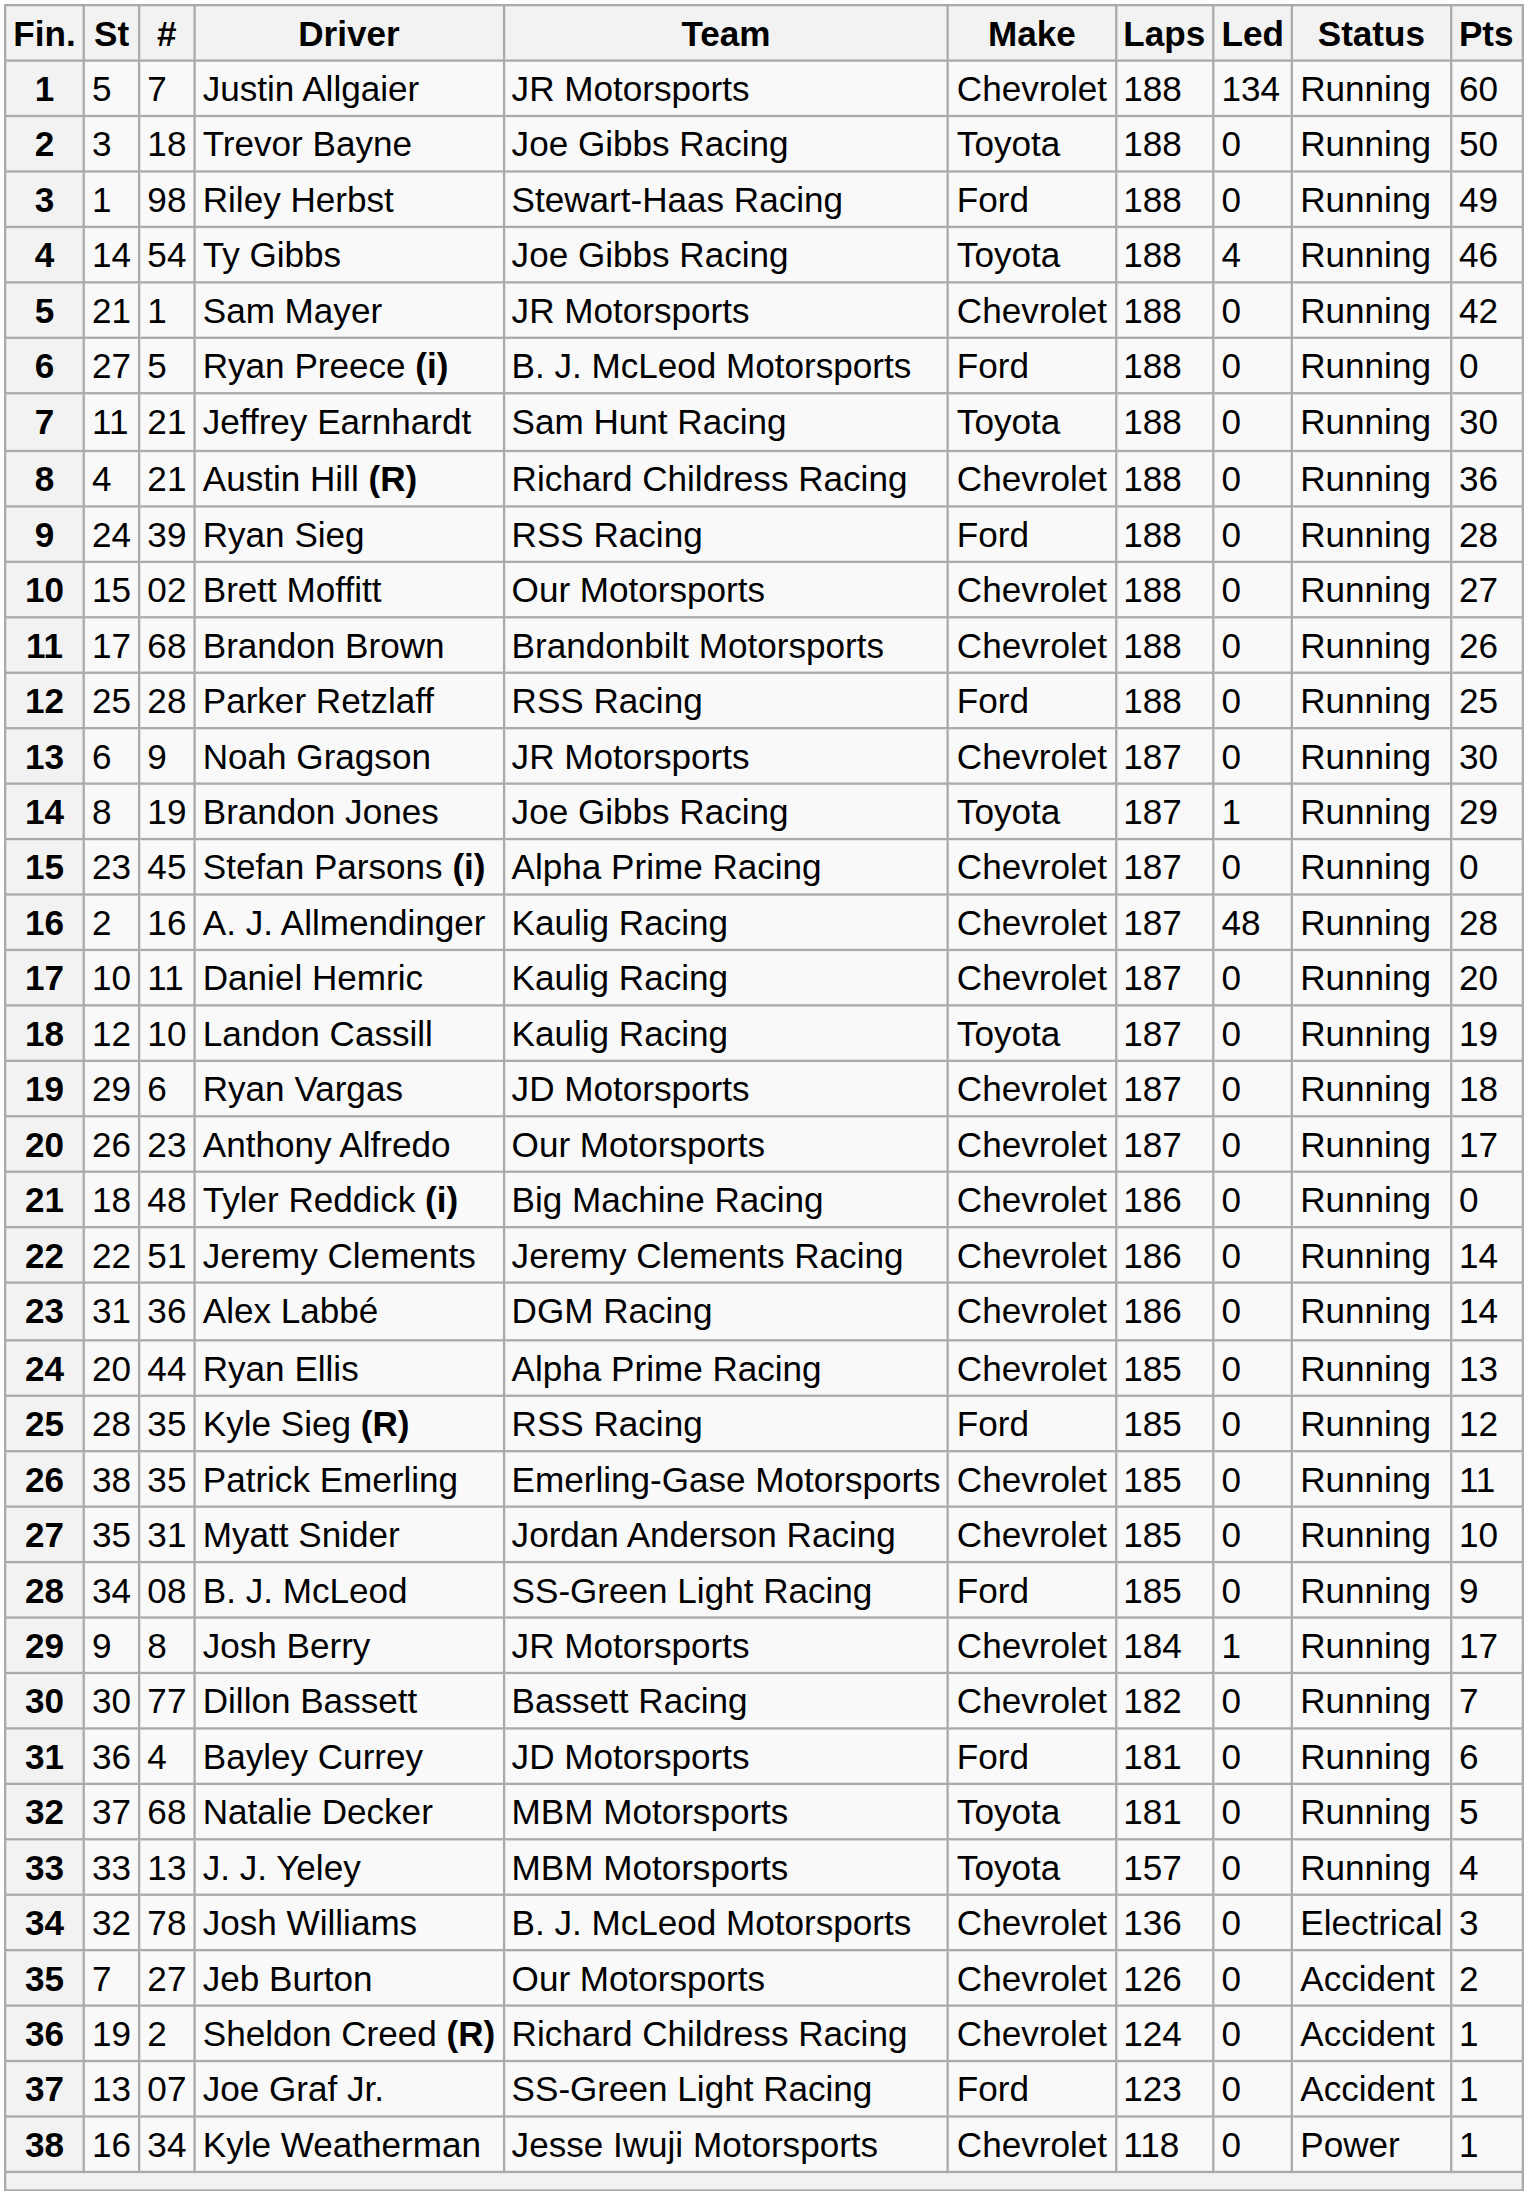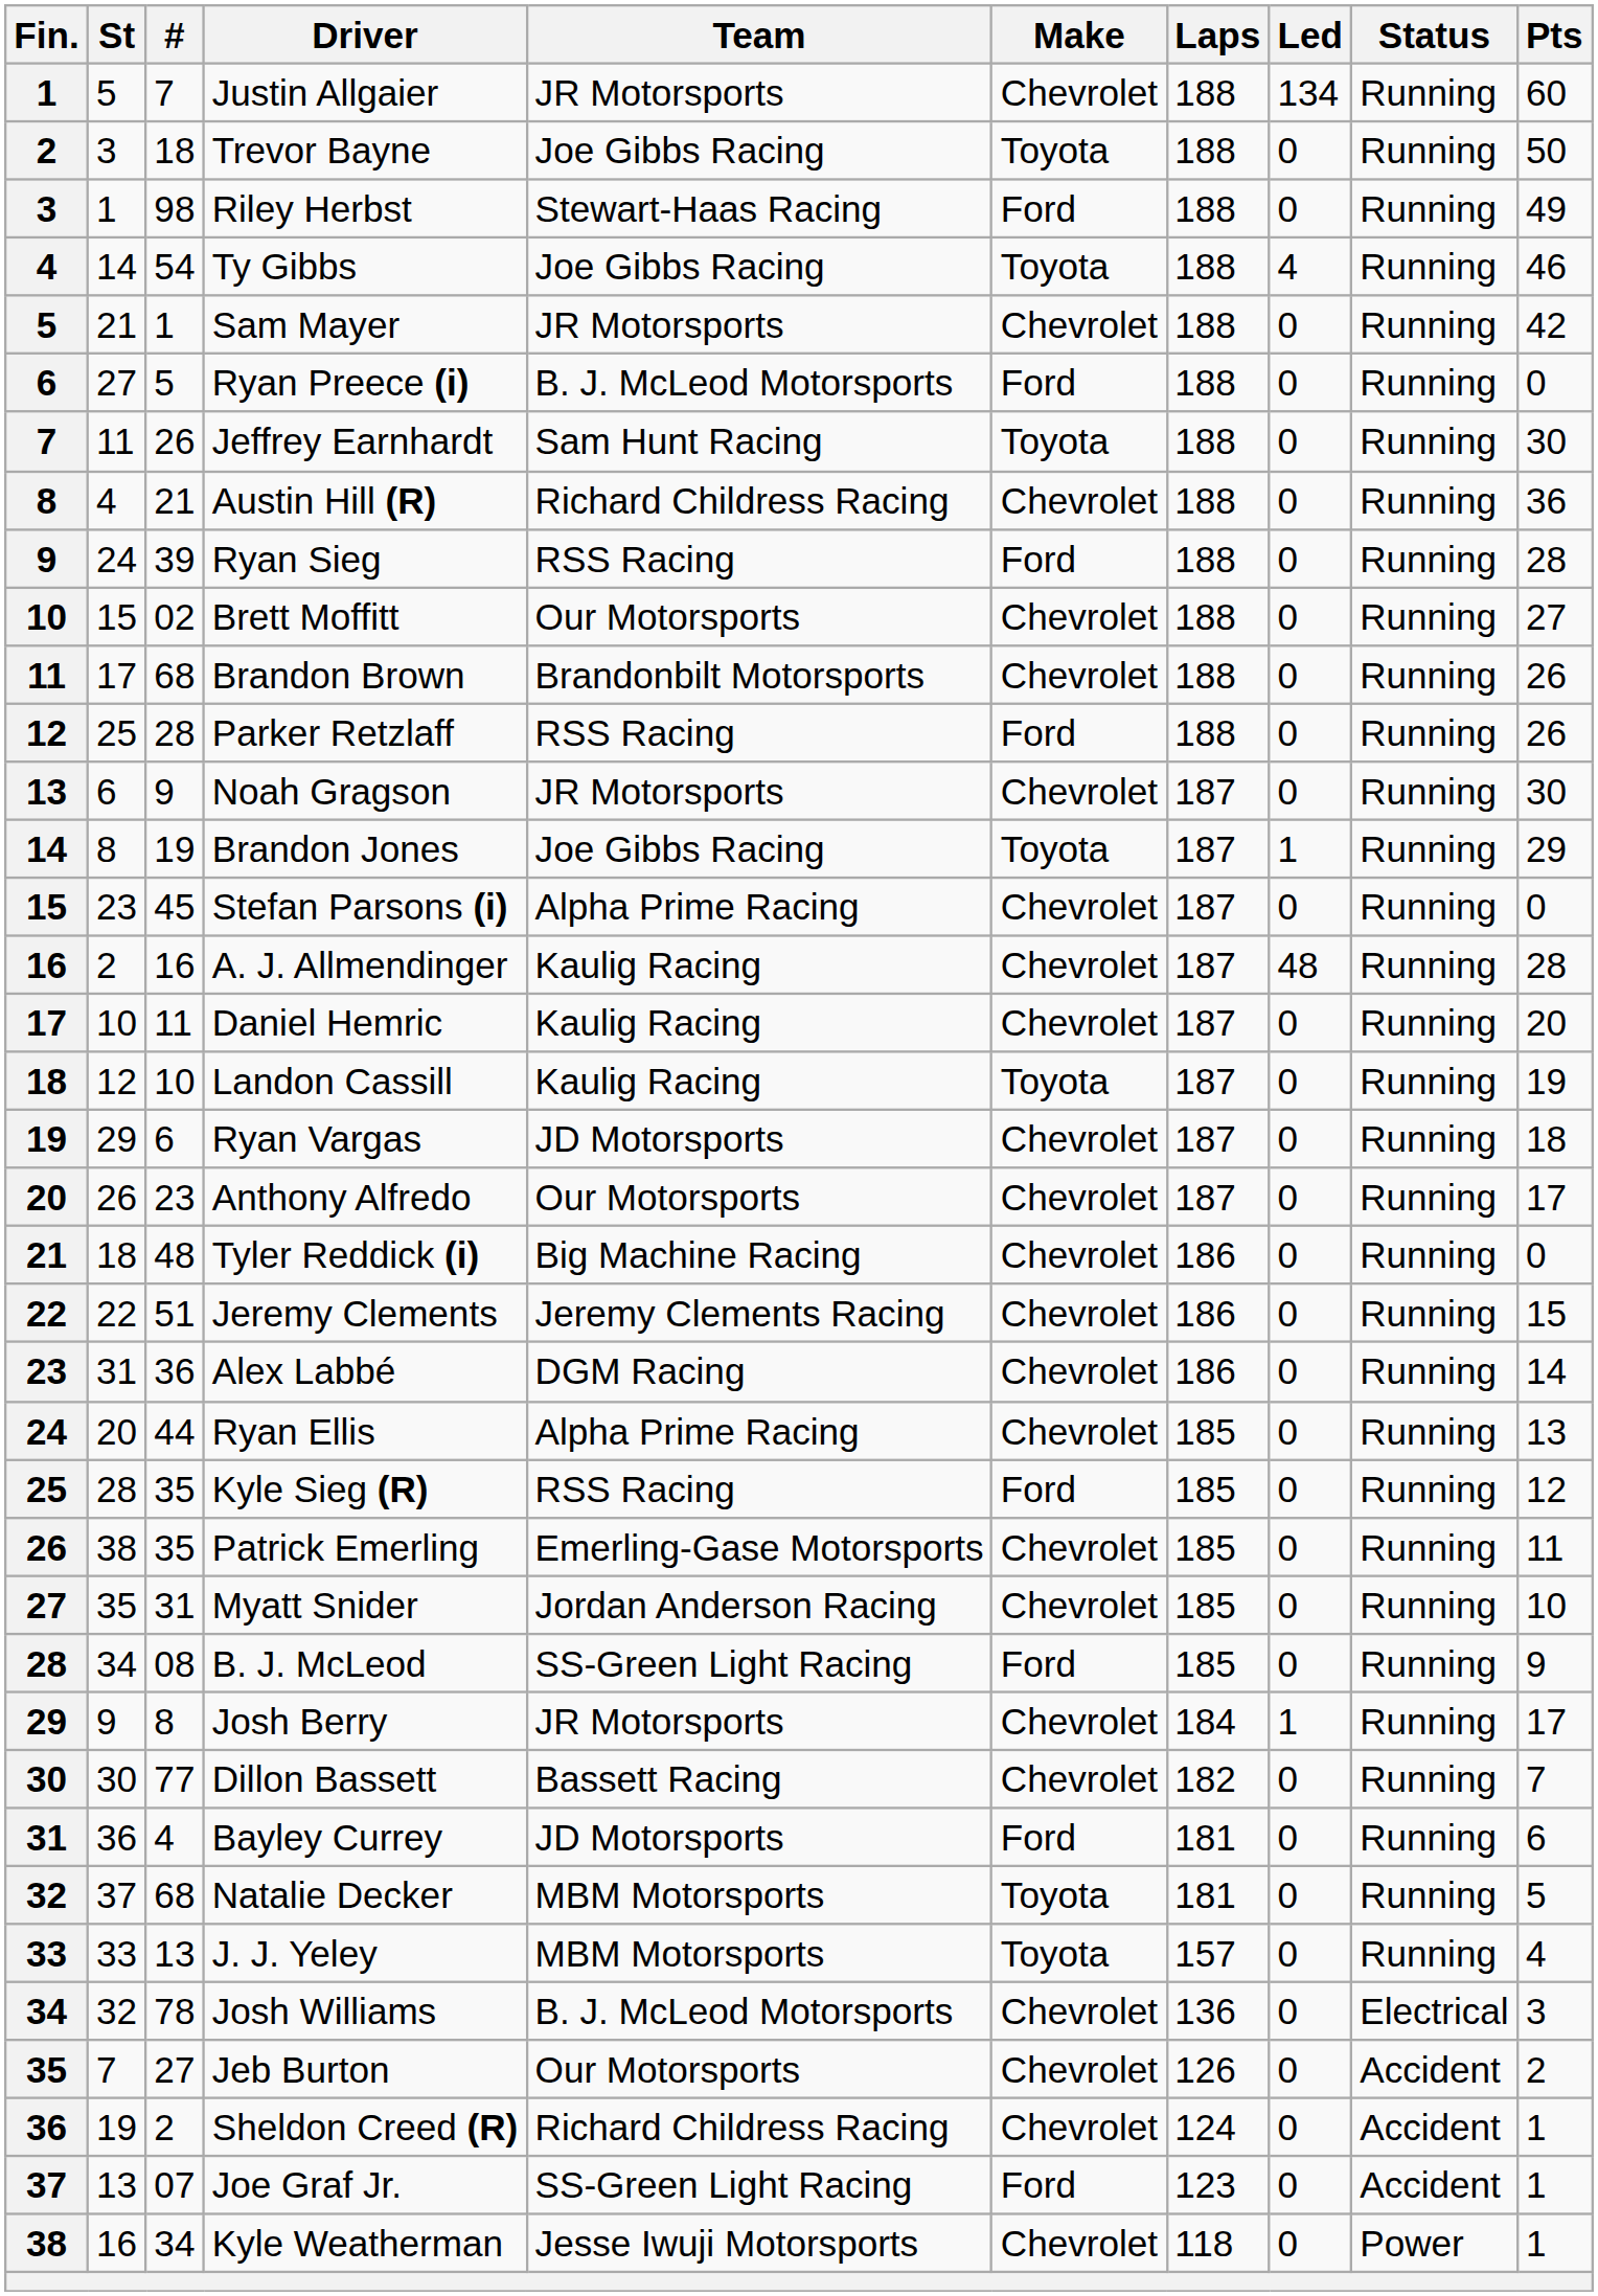Jeffrey Earnhardt | #: 21 -> 26
Parker Retzlaff | Pts: 25 -> 26
Jeremy Clements | Pts: 14 -> 15
